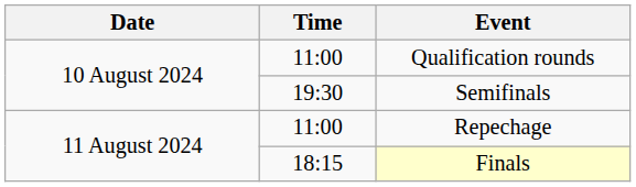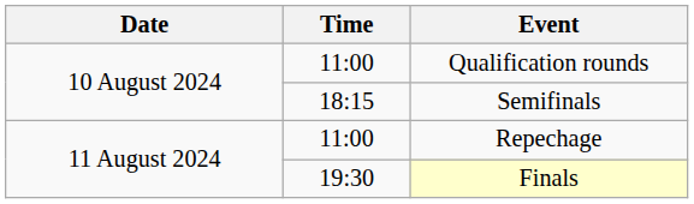Semifinals | Time: 19:30 -> 18:15
Finals | Time: 18:15 -> 19:30
